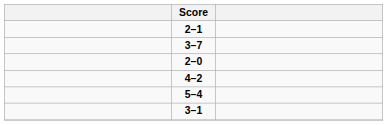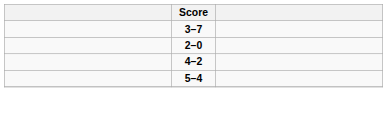- row: 2–1
- row: 3–1
